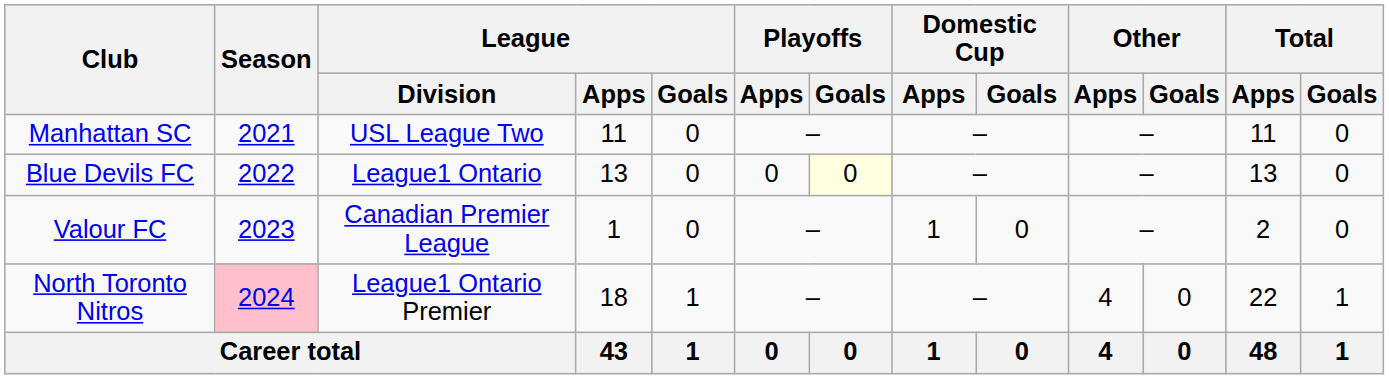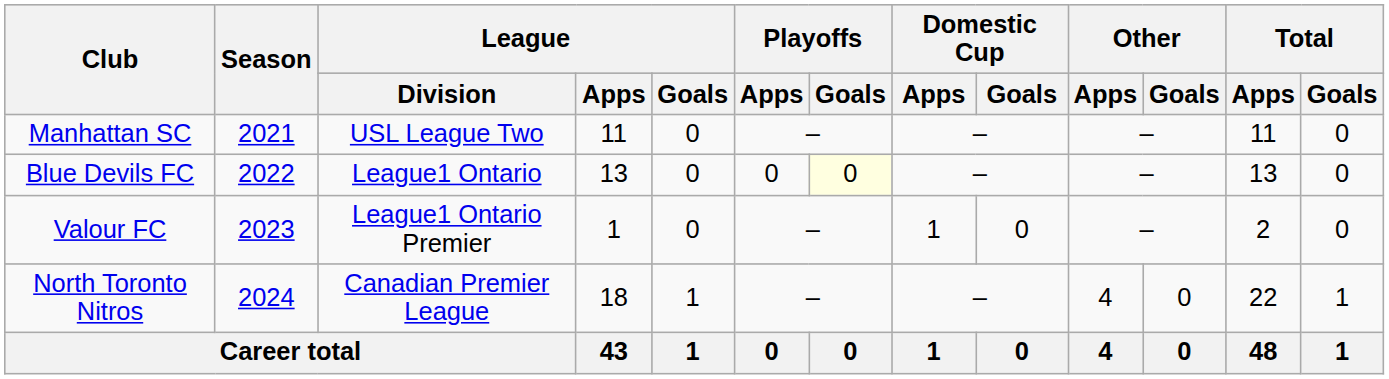Valour FC | League / Division: Canadian Premier League -> League1 Ontario Premier
North Toronto Nitros | Season: pink background -> no background
North Toronto Nitros | League / Division: League1 Ontario Premier -> Canadian Premier League
